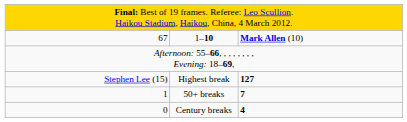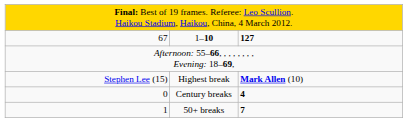1–10 | column 3: Mark Allen (10) -> 127
Highest break | column 3: 127 -> Mark Allen (10)
rows swapped: Century breaks <-> 50+ breaks
